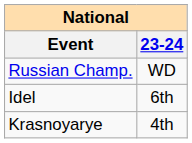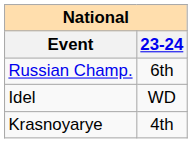Russian Champ. | 23-24: WD -> 6th
Idel | 23-24: 6th -> WD
